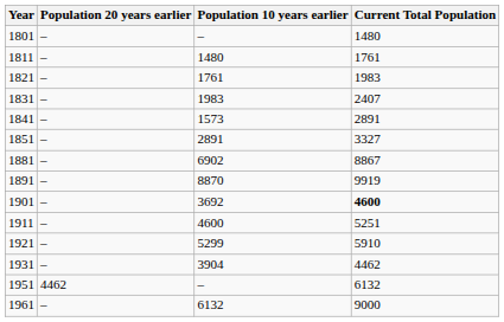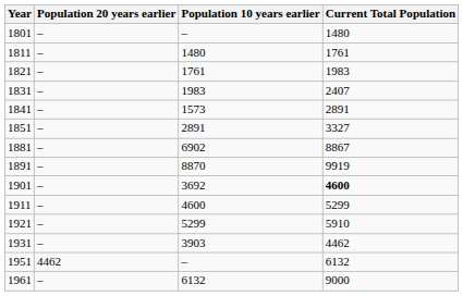1911 | Current Total Population: 5251 -> 5299
1931 | Population 10 years earlier: 3904 -> 3903
